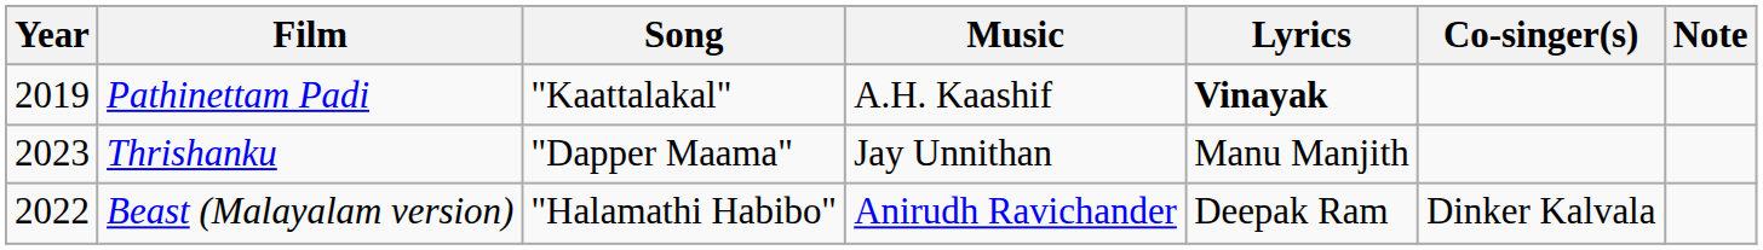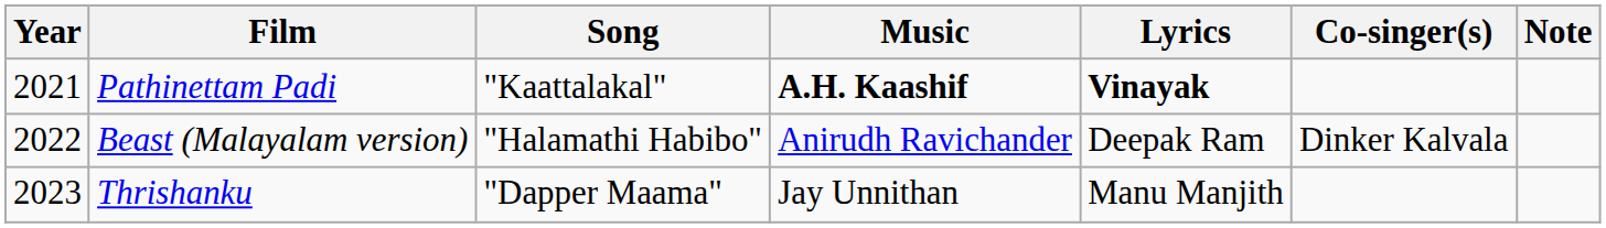Pathinettam Padi | Year: 2019 -> 2021
Pathinettam Padi | Music: normal -> bold
rows swapped: Beast (Malayalam version) <-> Thrishanku
